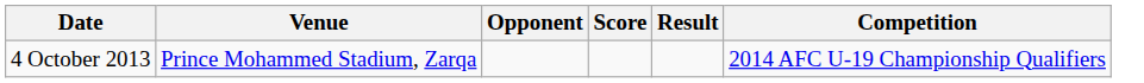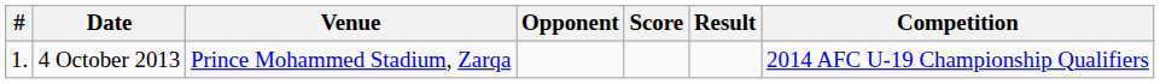+ column: # | 1.
